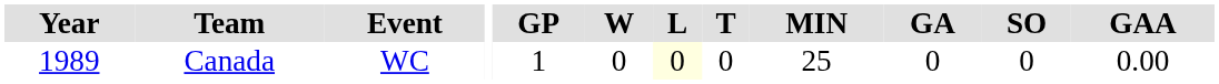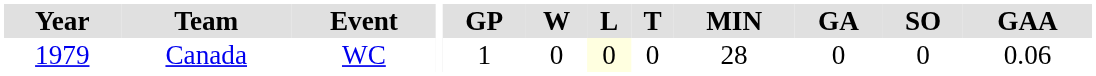Canada | Year: 1989 -> 1979
Canada | MIN: 25 -> 28
Canada | GAA: 0.00 -> 0.06
